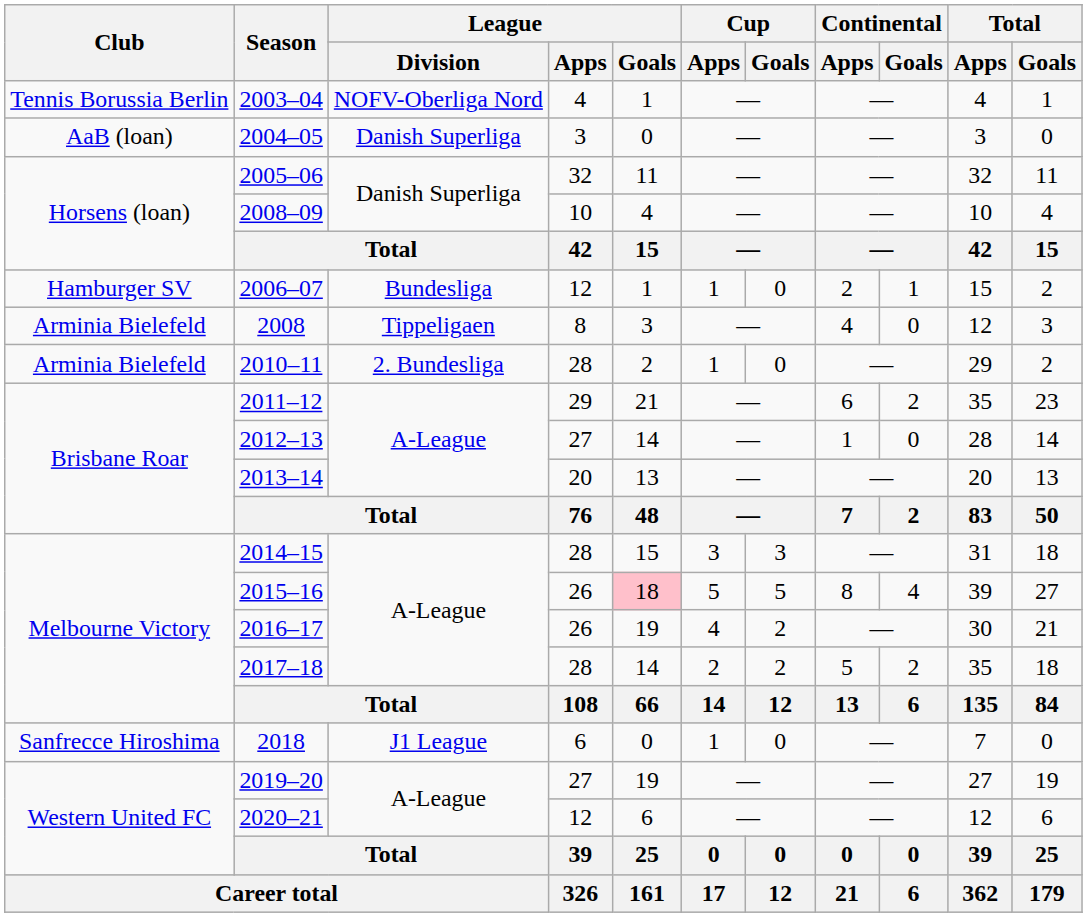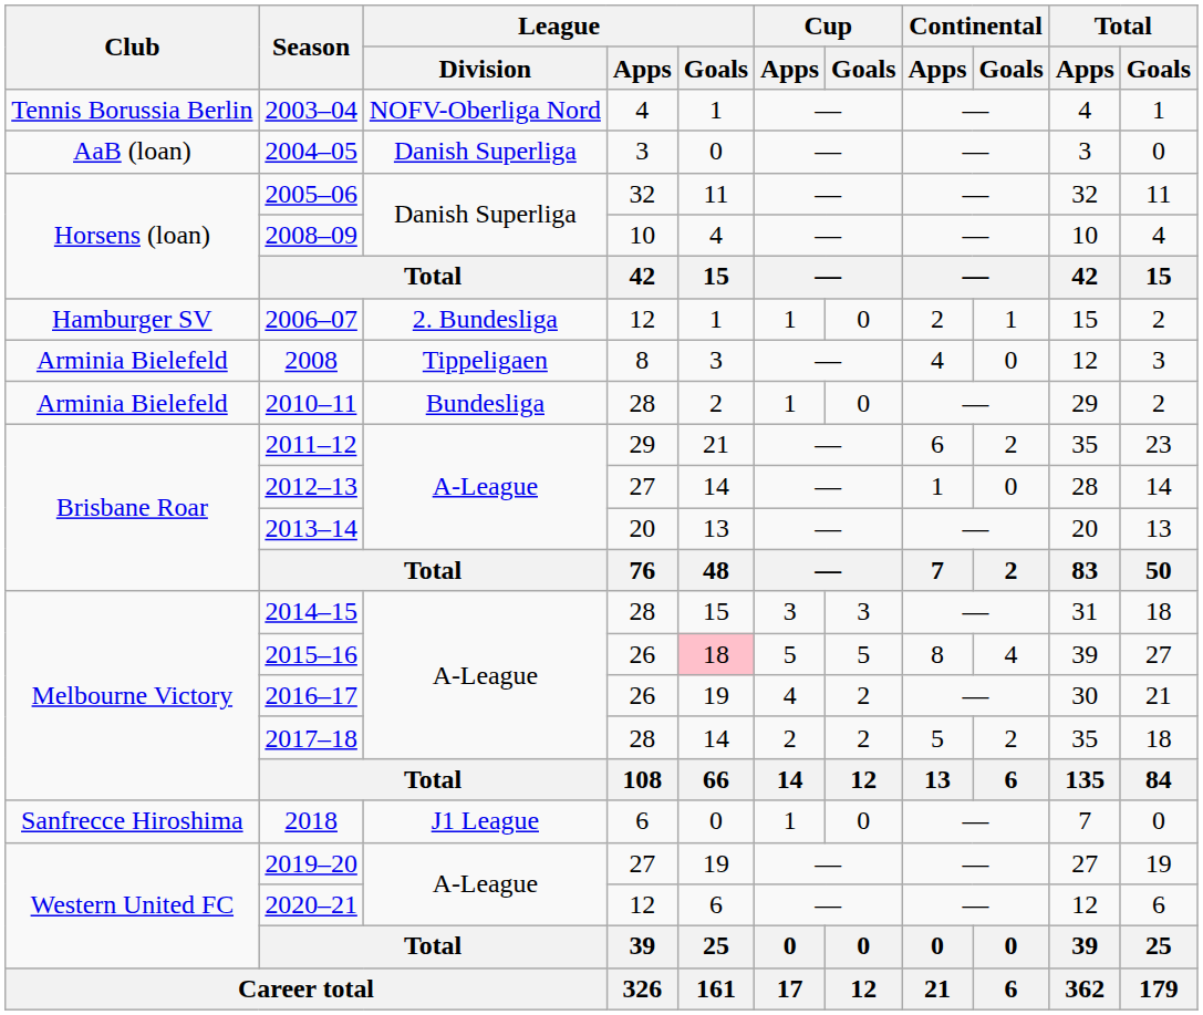2006–07 | League / Division: Bundesliga -> 2. Bundesliga
2010–11 | League / Division: 2. Bundesliga -> Bundesliga
